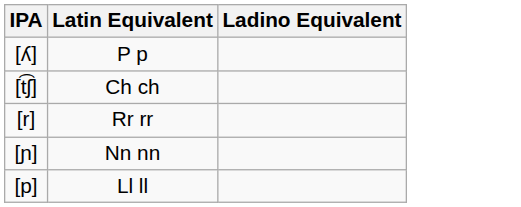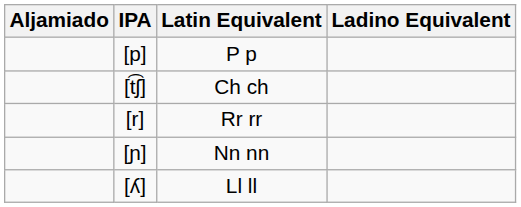+ column: Aljamiado
P p | IPA: [ʎ] -> [p]
Ll ll | IPA: [p] -> [ʎ]
